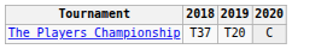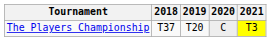+ column: 2021 | T3
